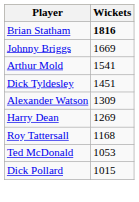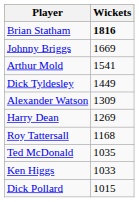Dick Tyldesley | Wickets: 1451 -> 1449
Ted McDonald | Wickets: 1053 -> 1035
+ row: Ken Higgs | 1033
